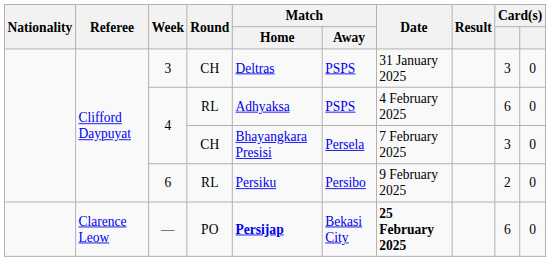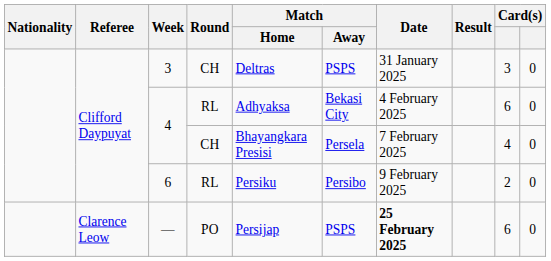4 / RL | Match / Away: PSPS -> Bekasi City
4 / CH | column 9: 3 -> 4
— | Match / Home: bold -> normal
— | Match / Away: Bekasi City -> PSPS
